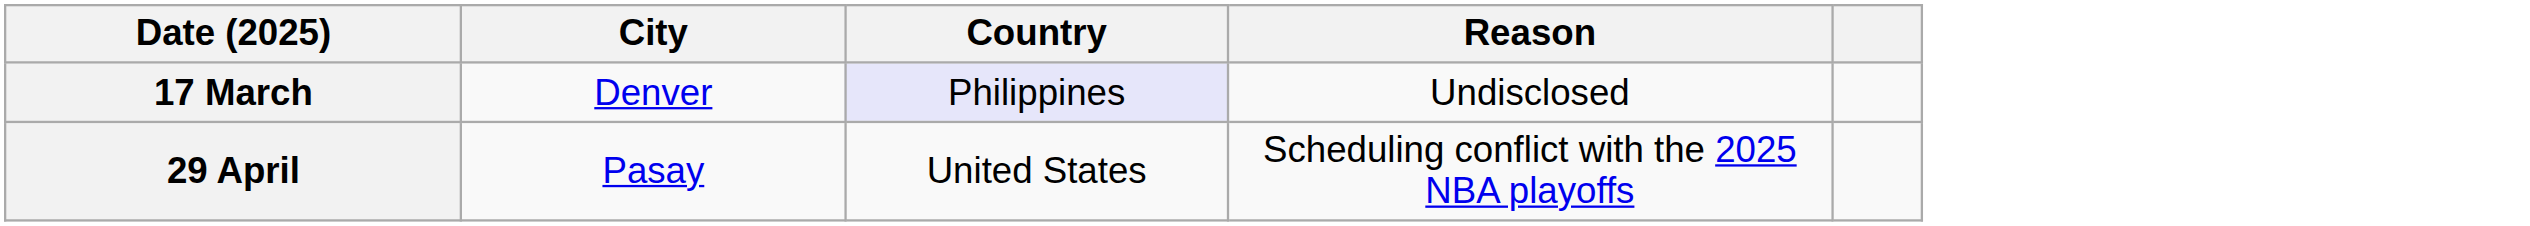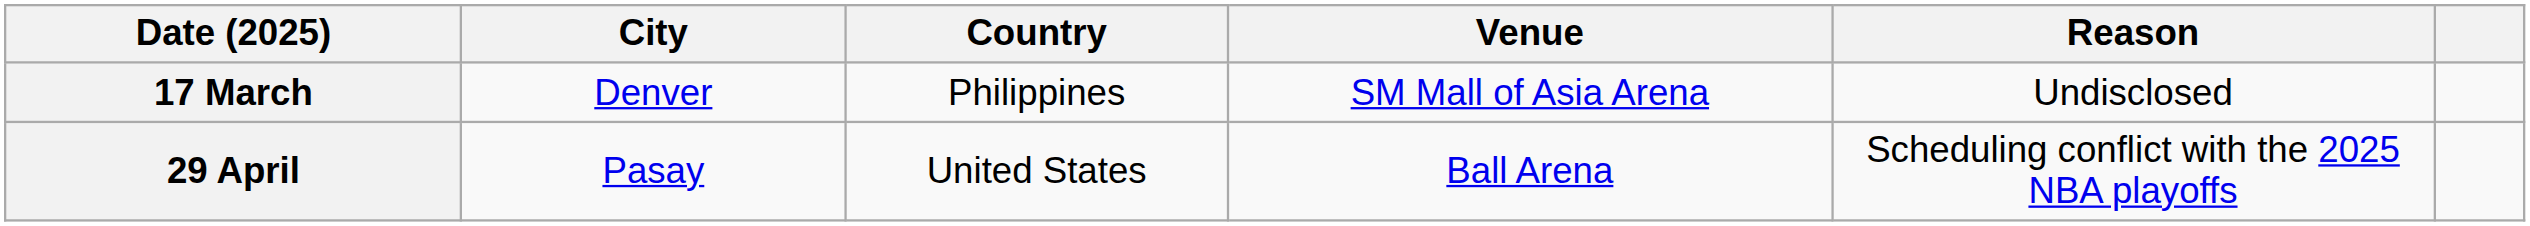+ column: Venue | SM Mall of Asia Arena | Ball Arena
17 March | Country: lavender background -> no background
